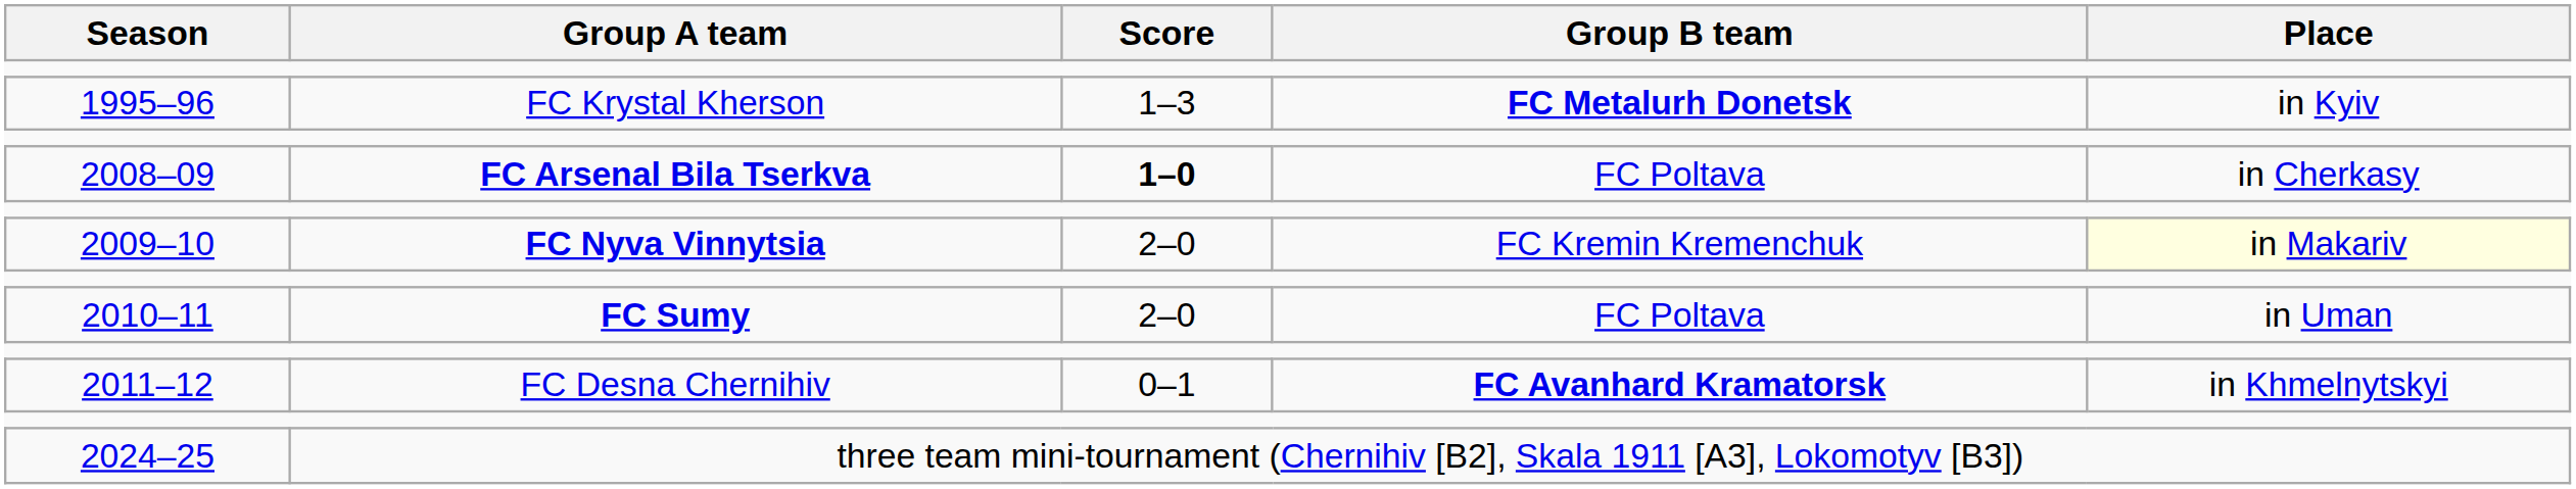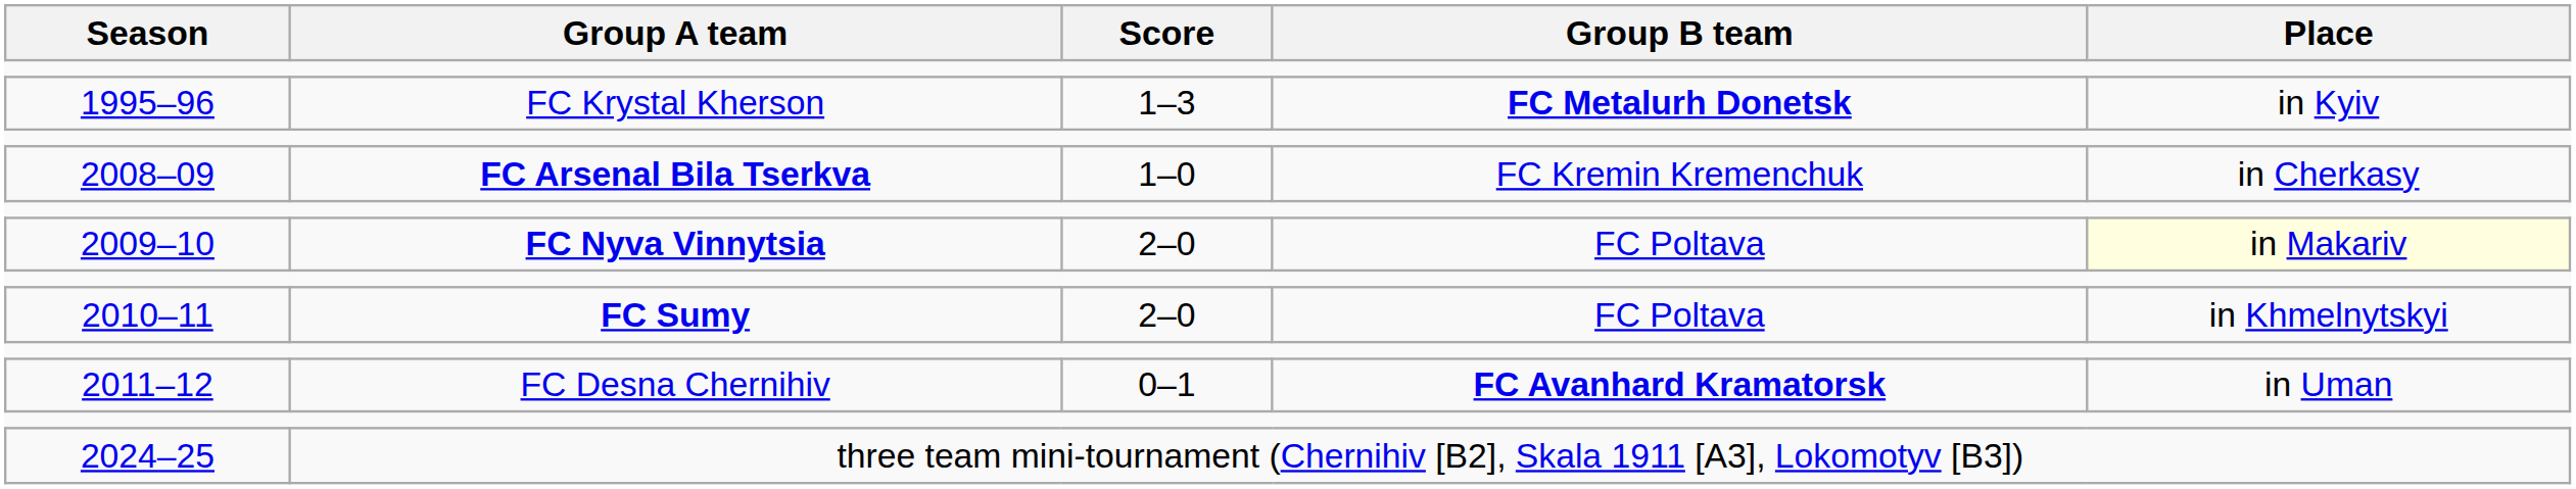2008–09 | Score: bold -> normal
2008–09 | Group B team: FC Poltava -> FC Kremin Kremenchuk
2009–10 | Group B team: FC Kremin Kremenchuk -> FC Poltava
2010–11 | Place: in Uman -> in Khmelnytskyi
2011–12 | Place: in Khmelnytskyi -> in Uman
